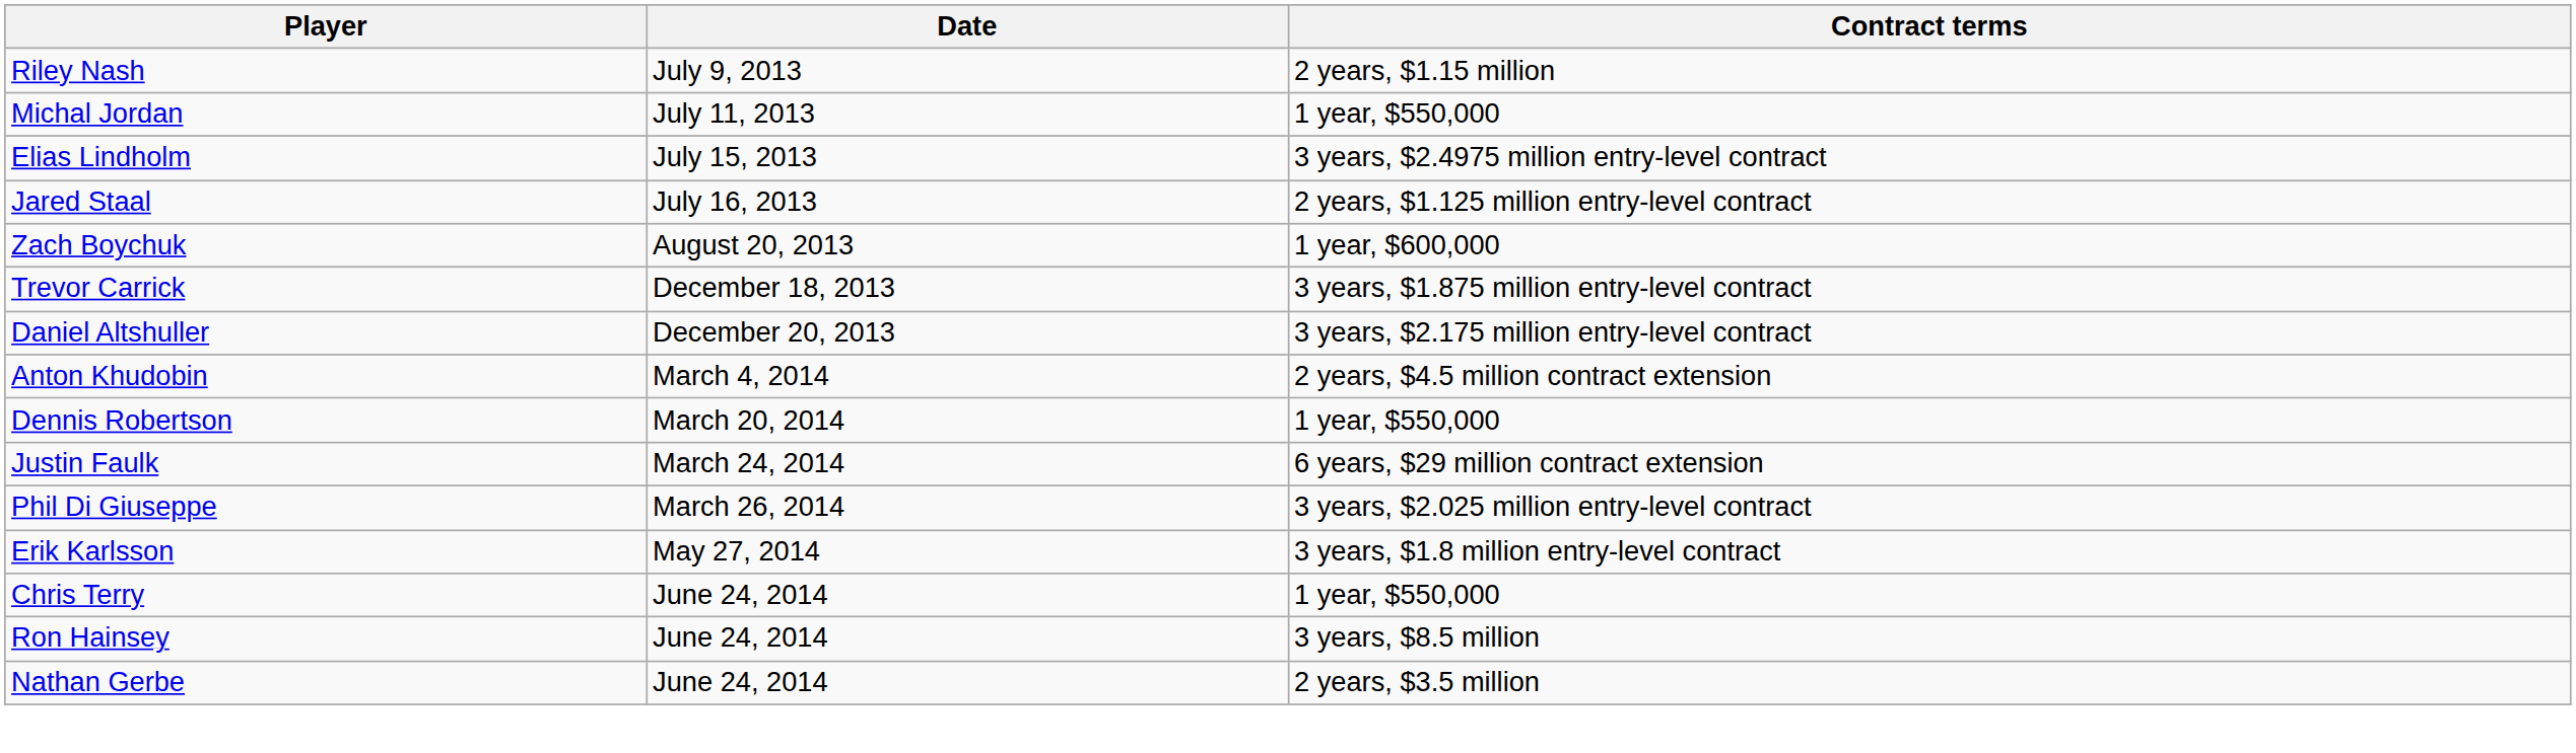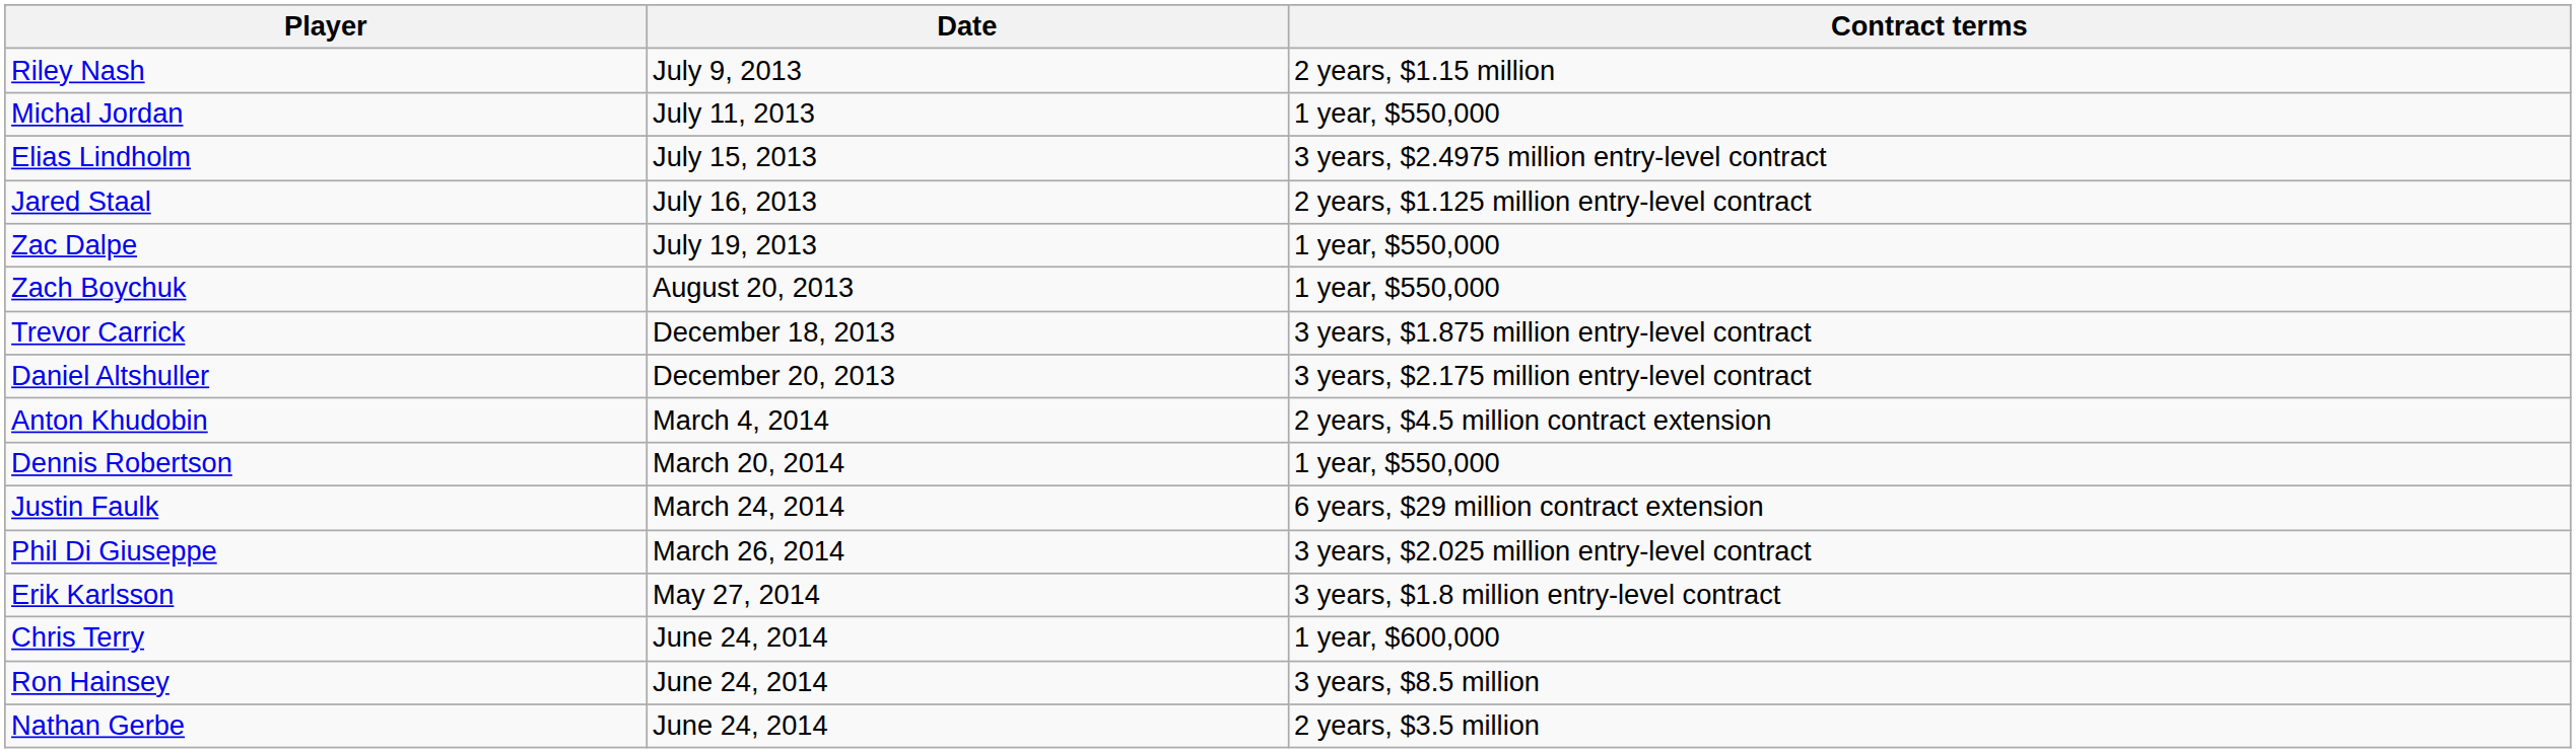+ row: Zac Dalpe | July 19, 2013 | 1 year, $550,000
Zach Boychuk | Contract terms: 1 year, $600,000 -> 1 year, $550,000
Chris Terry | Contract terms: 1 year, $550,000 -> 1 year, $600,000
